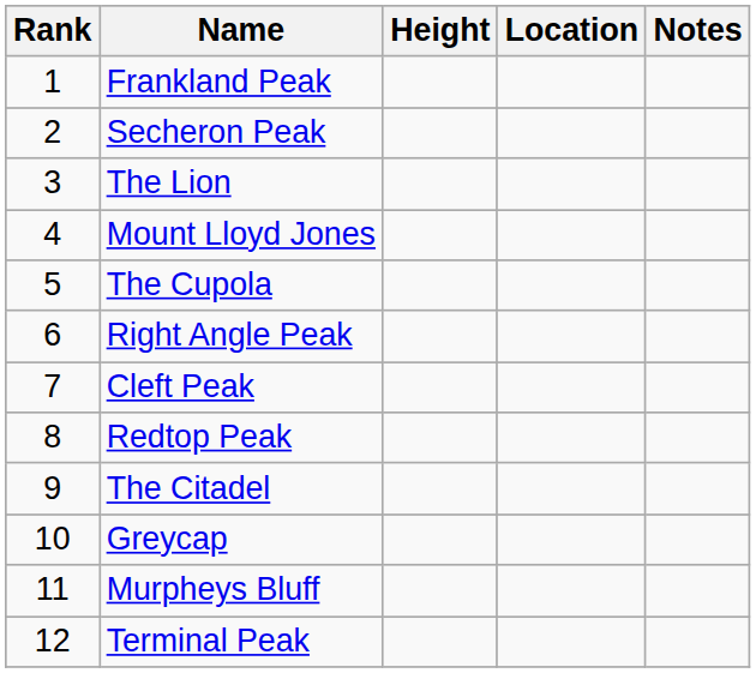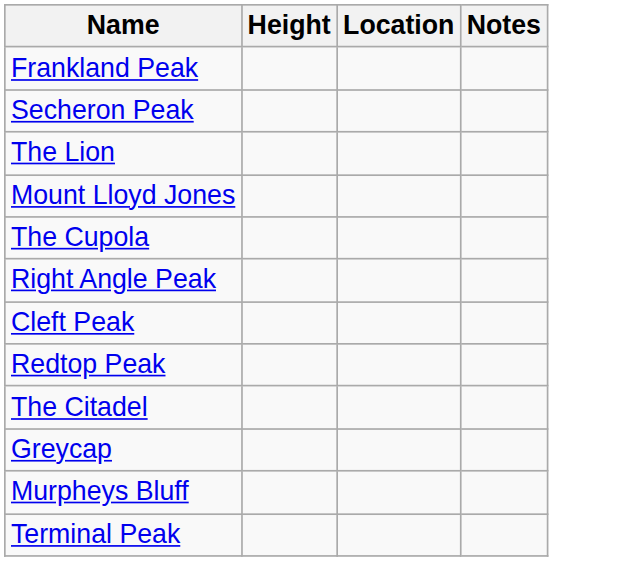- column: Rank | 1 | 2 | 3 | 4 | 5 | 6 | 7 | 8 | 9 | 10 | 11 | 12
